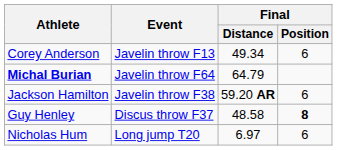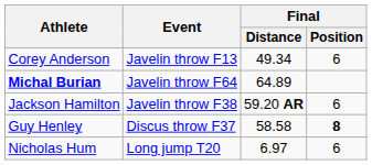Michal Burian | Final / Distance: 64.79 -> 64.89
Guy Henley | Final / Distance: 48.58 -> 58.58
